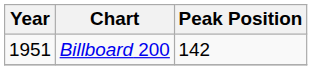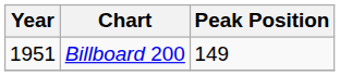Billboard 200 | Peak Position: 142 -> 149
